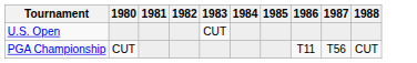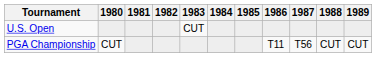+ column: 1989 | CUT
